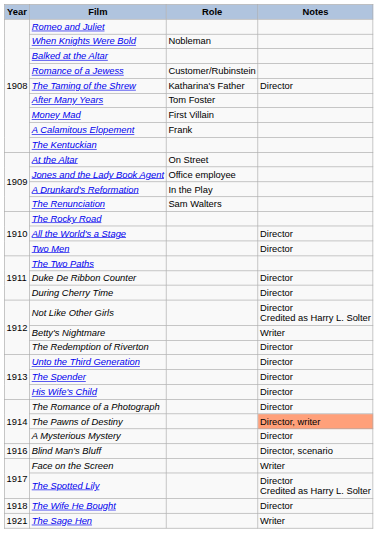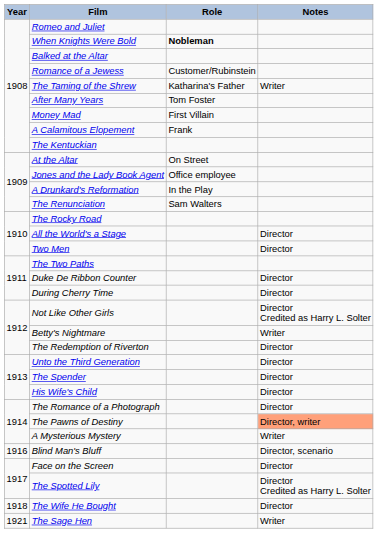When Knights Were Bold | Role: normal -> bold
The Taming of the Shrew | Notes: Director -> Writer
A Mysterious Mystery | Notes: Director -> Writer
Face on the Screen | Notes: Writer -> Director
